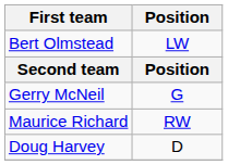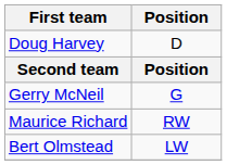rows swapped: Doug Harvey <-> Bert Olmstead
